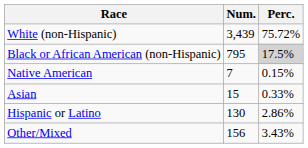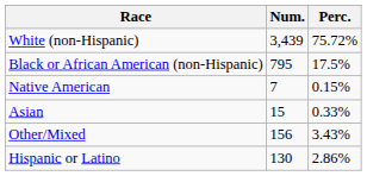Black or African American (non-Hispanic) | Perc.: lightgrey background -> no background
rows swapped: Other/Mixed <-> Hispanic or Latino
